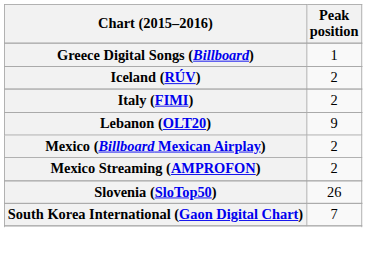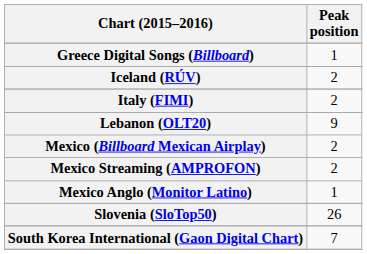+ row: Mexico Anglo (Monitor Latino) | 1
